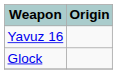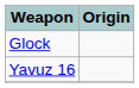rows swapped: Glock <-> Yavuz 16
